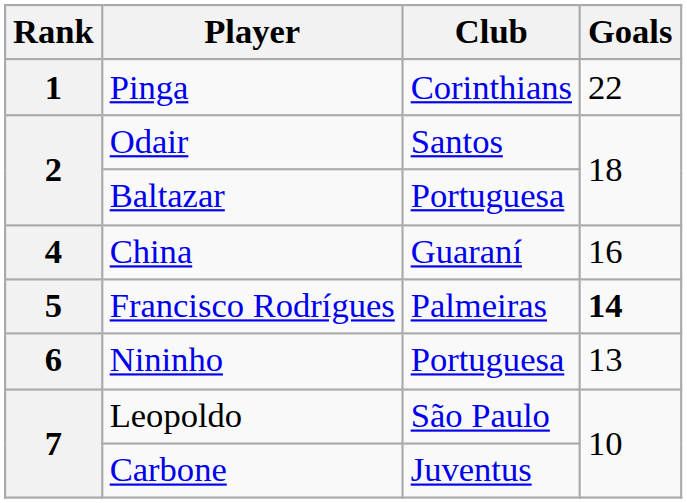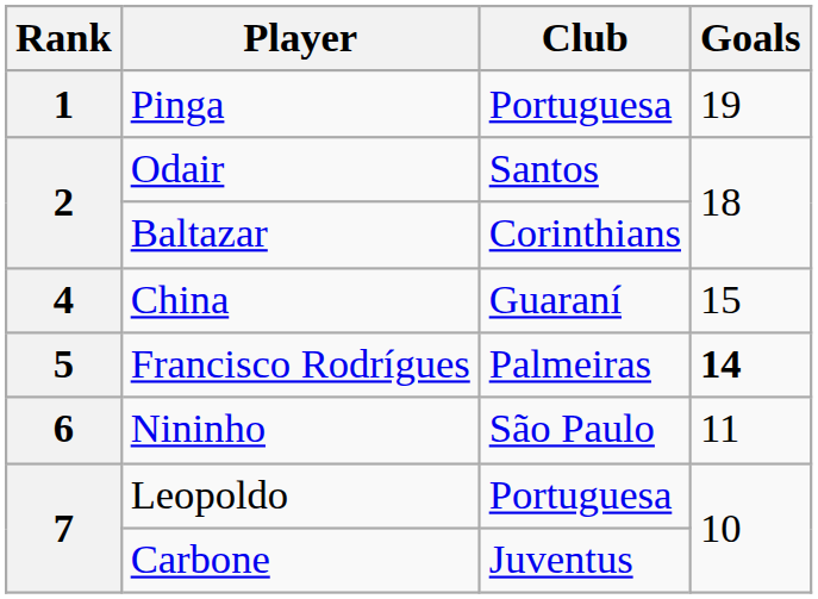Pinga | Club: Corinthians -> Portuguesa
Pinga | Goals: 22 -> 19
Baltazar | Club: Portuguesa -> Corinthians
China | Goals: 16 -> 15
Nininho | Club: Portuguesa -> São Paulo
Nininho | Goals: 13 -> 11
Leopoldo | Club: São Paulo -> Portuguesa
